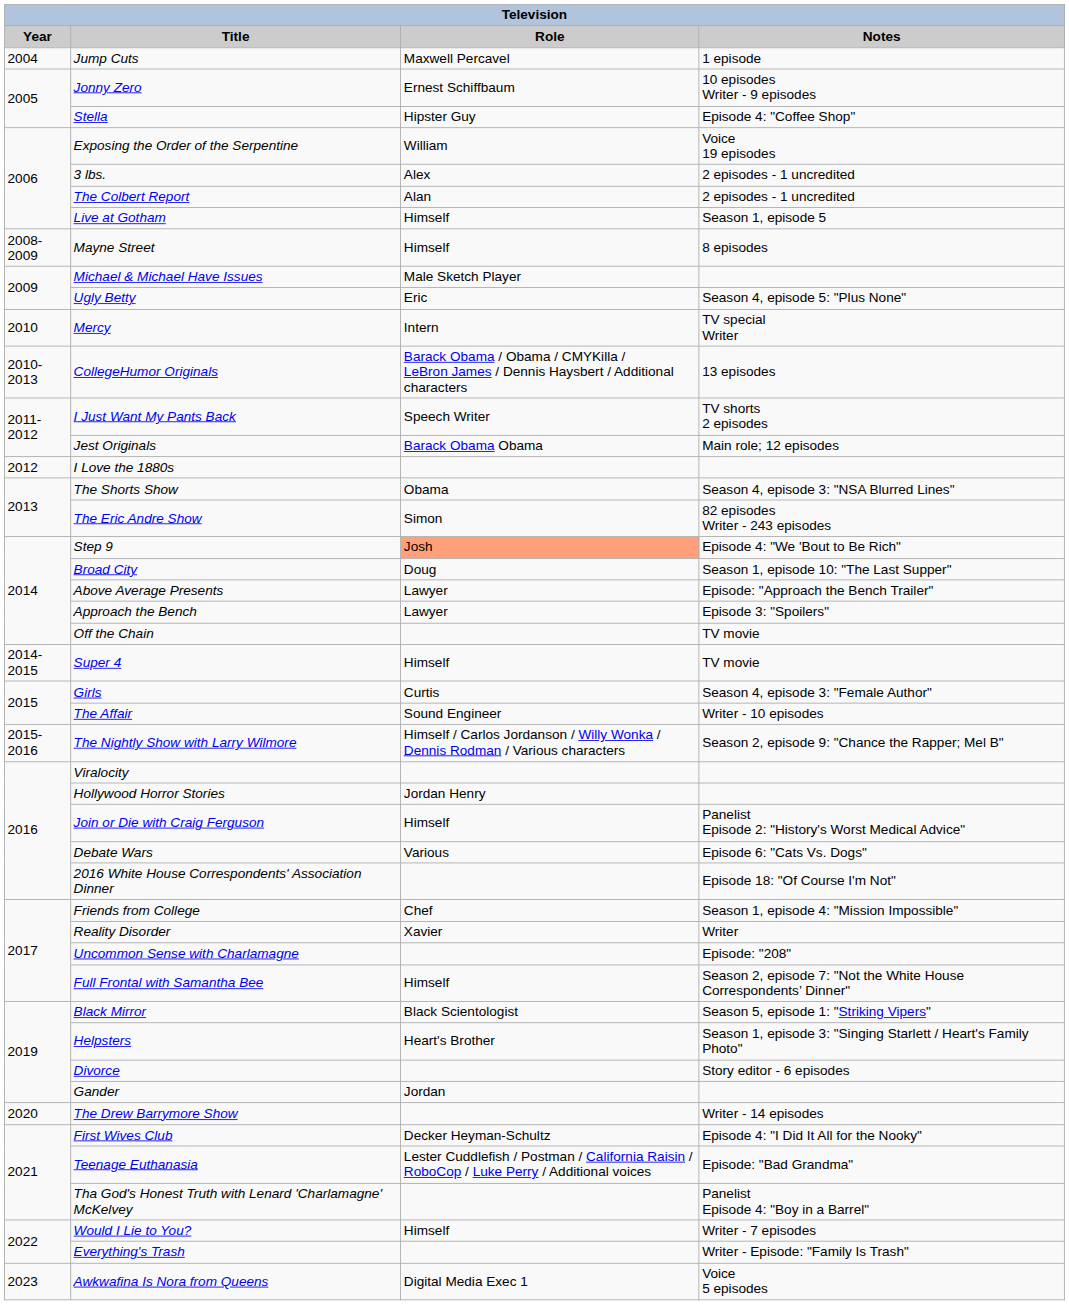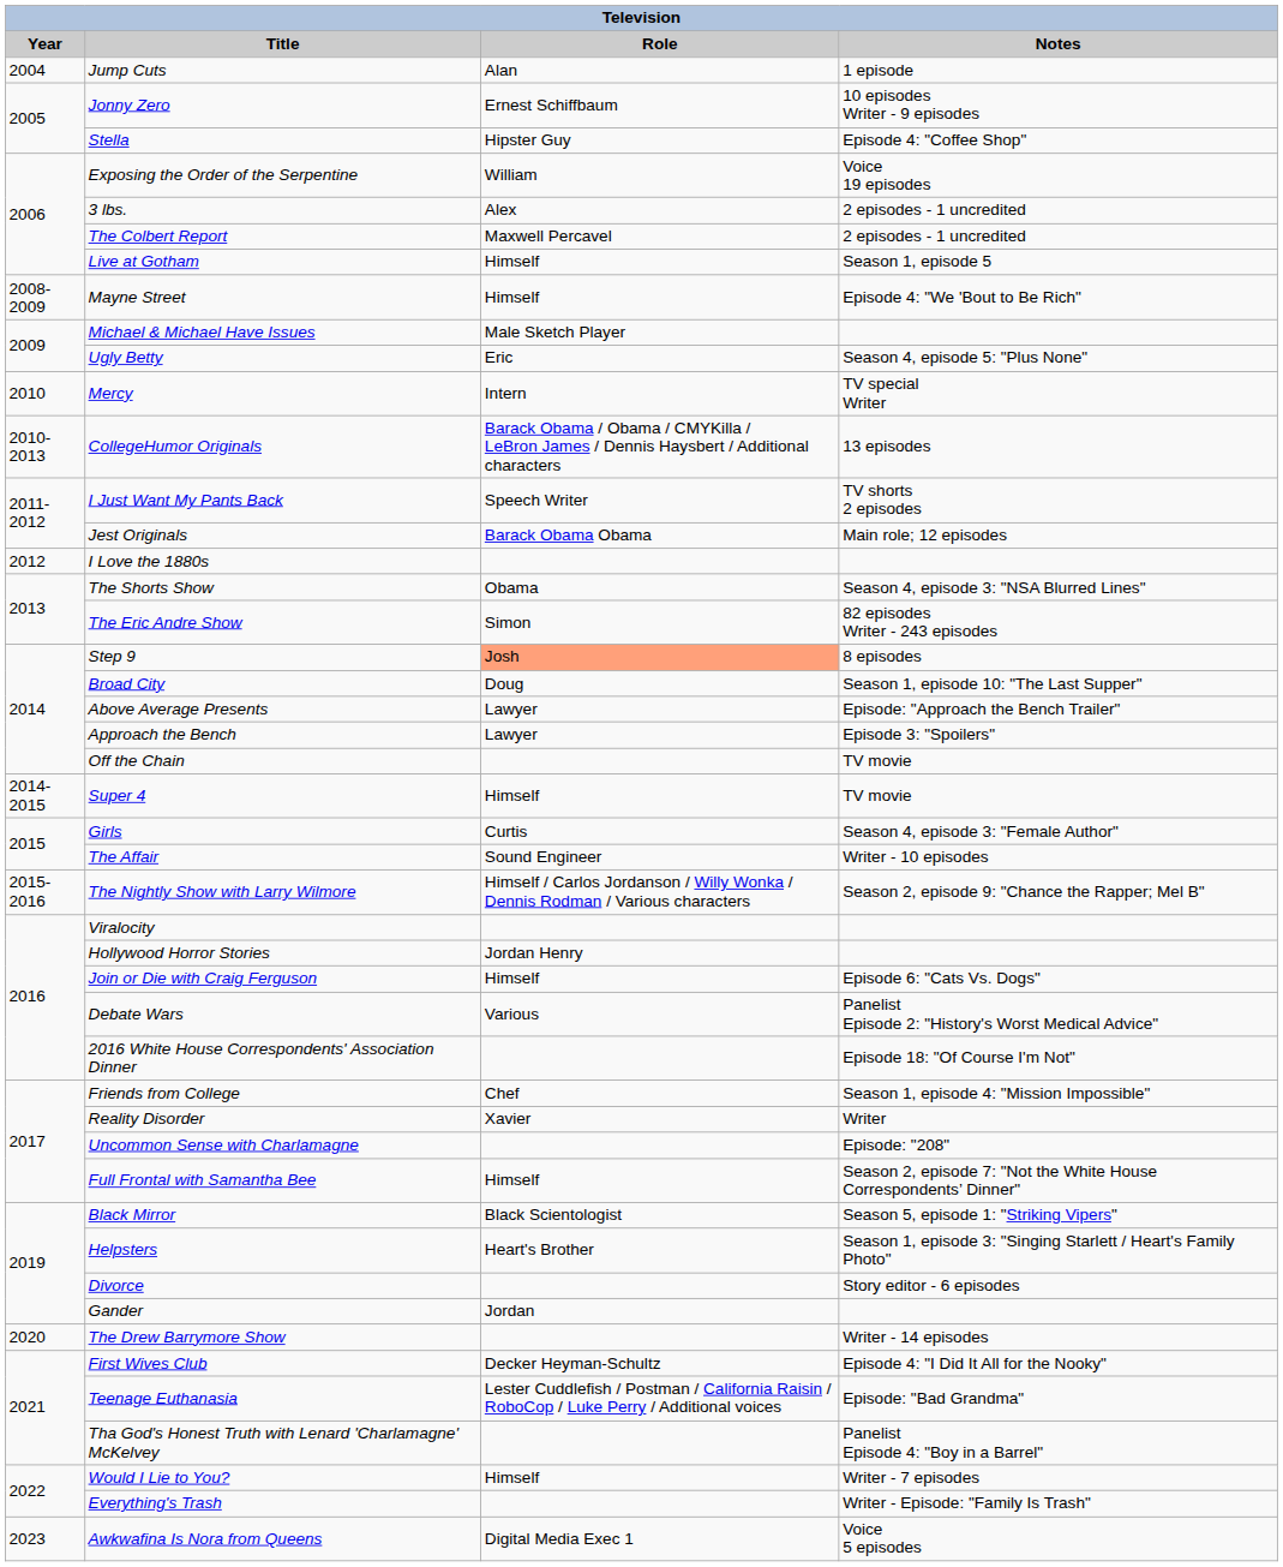Jump Cuts | Role: Maxwell Percavel -> Alan
The Colbert Report | Role: Alan -> Maxwell Percavel
Mayne Street | Notes: 8 episodes -> Episode 4: "We 'Bout to Be Rich"
Step 9 | Notes: Episode 4: "We 'Bout to Be Rich" -> 8 episodes
Join or Die with Craig Ferguson | Notes: Panelist Episode 2: "History's Worst Medical Advice" -> Episode 6: "Cats Vs. Dogs"
Debate Wars | Notes: Episode 6: "Cats Vs. Dogs" -> Panelist Episode 2: "History's Worst Medical Advice"
